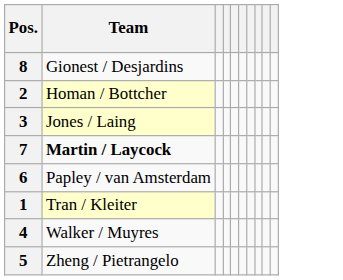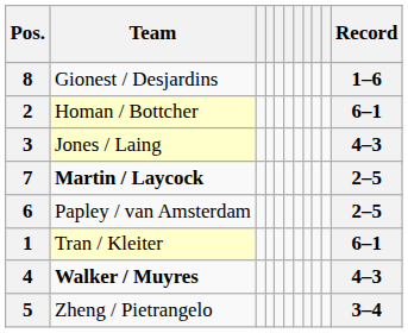+ column: Record | 1–6 | 6–1 | 4–3 | 2–5 | 2–5 | 6–1 | 4–3 | 3–4
4 | Team: normal -> bold
